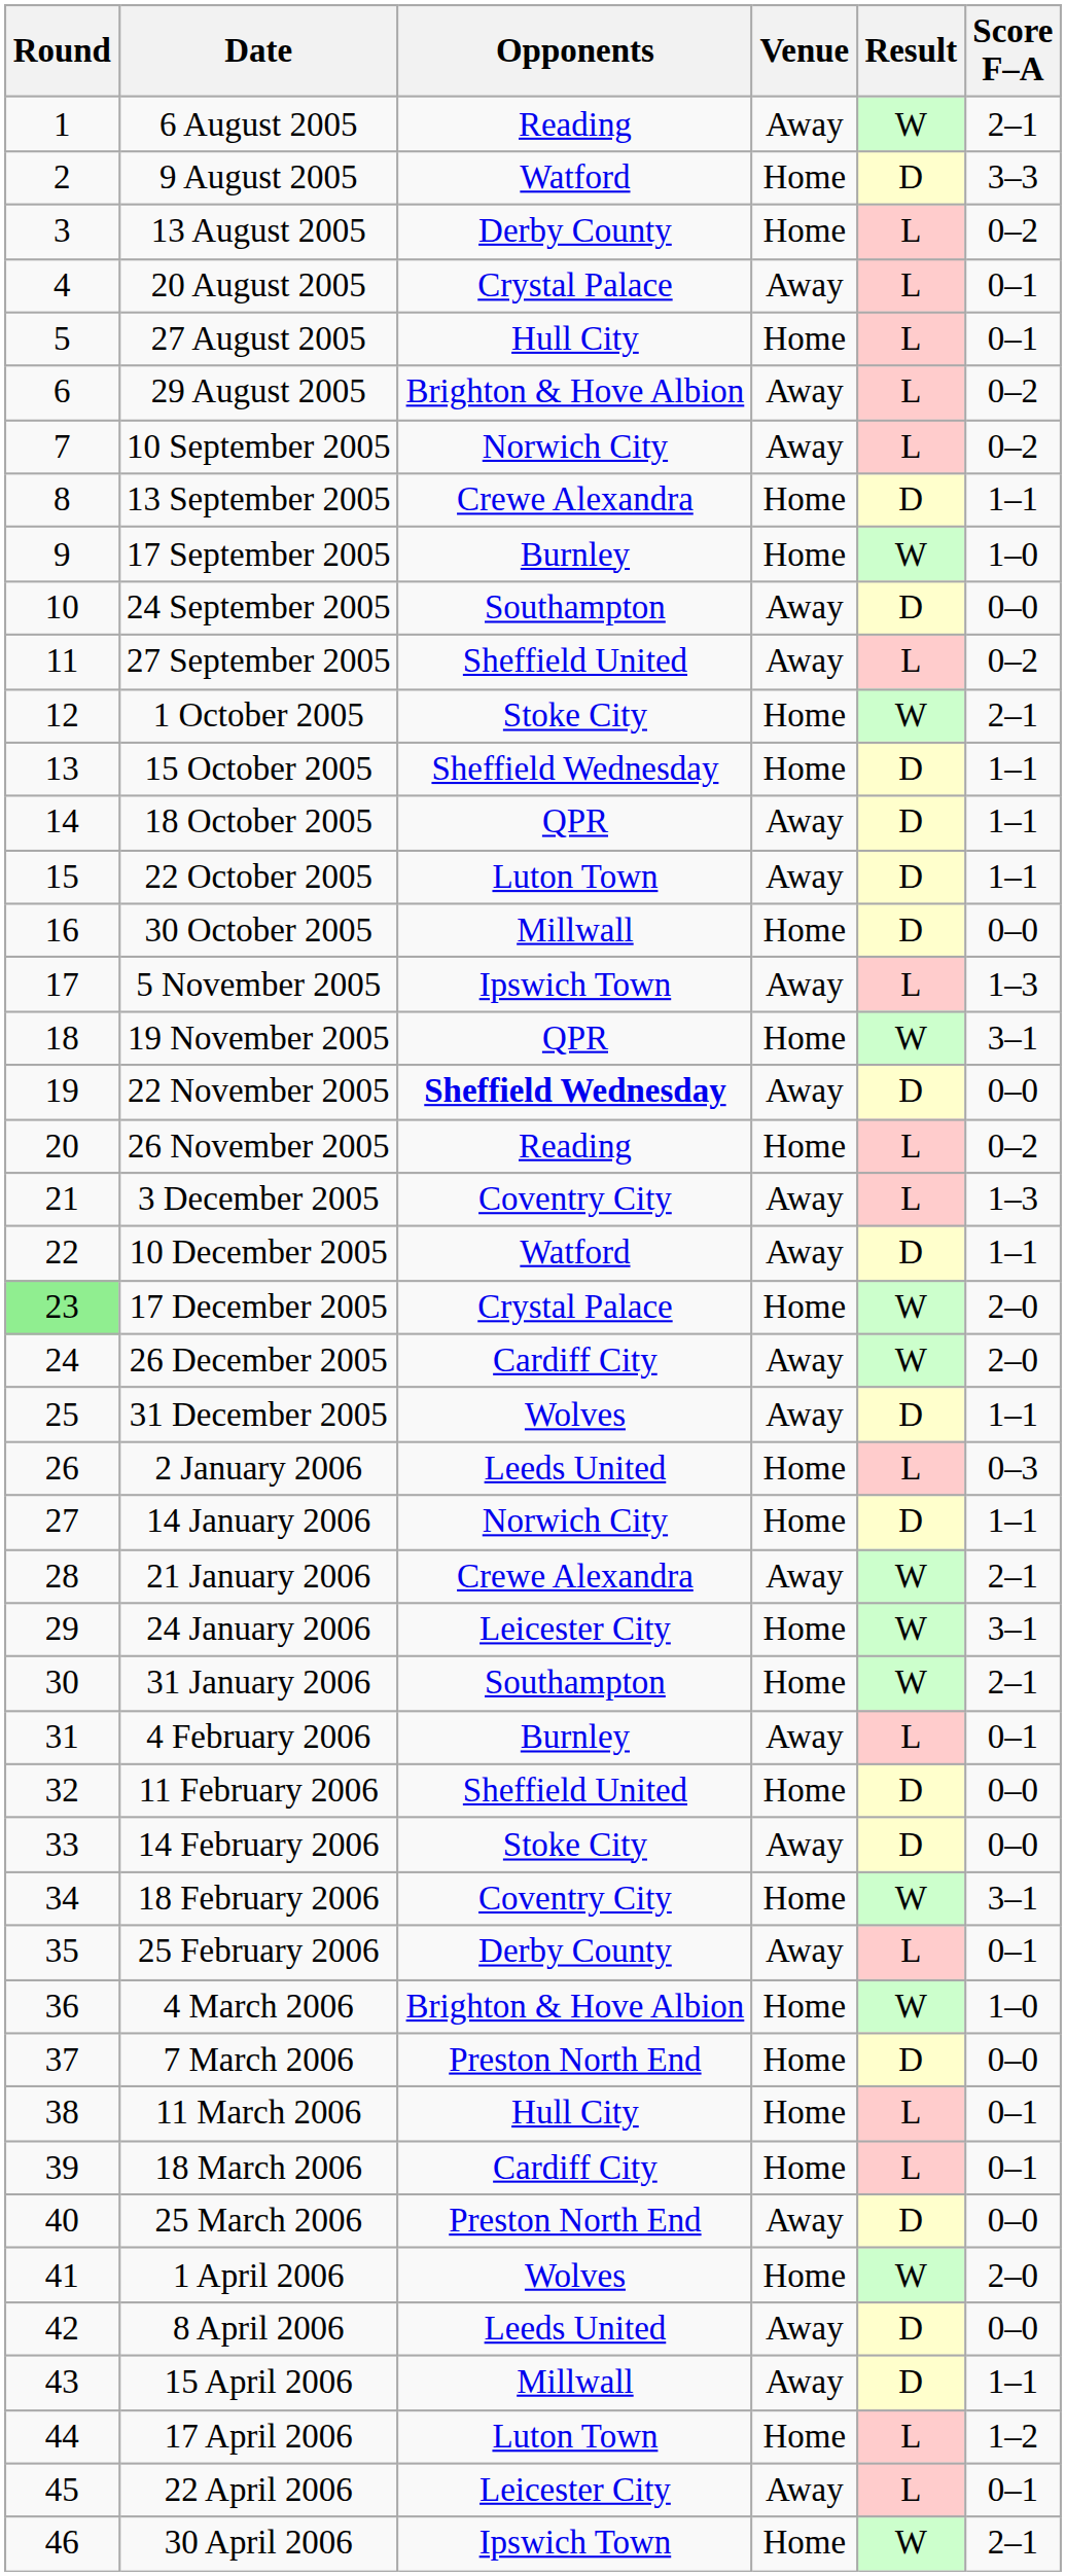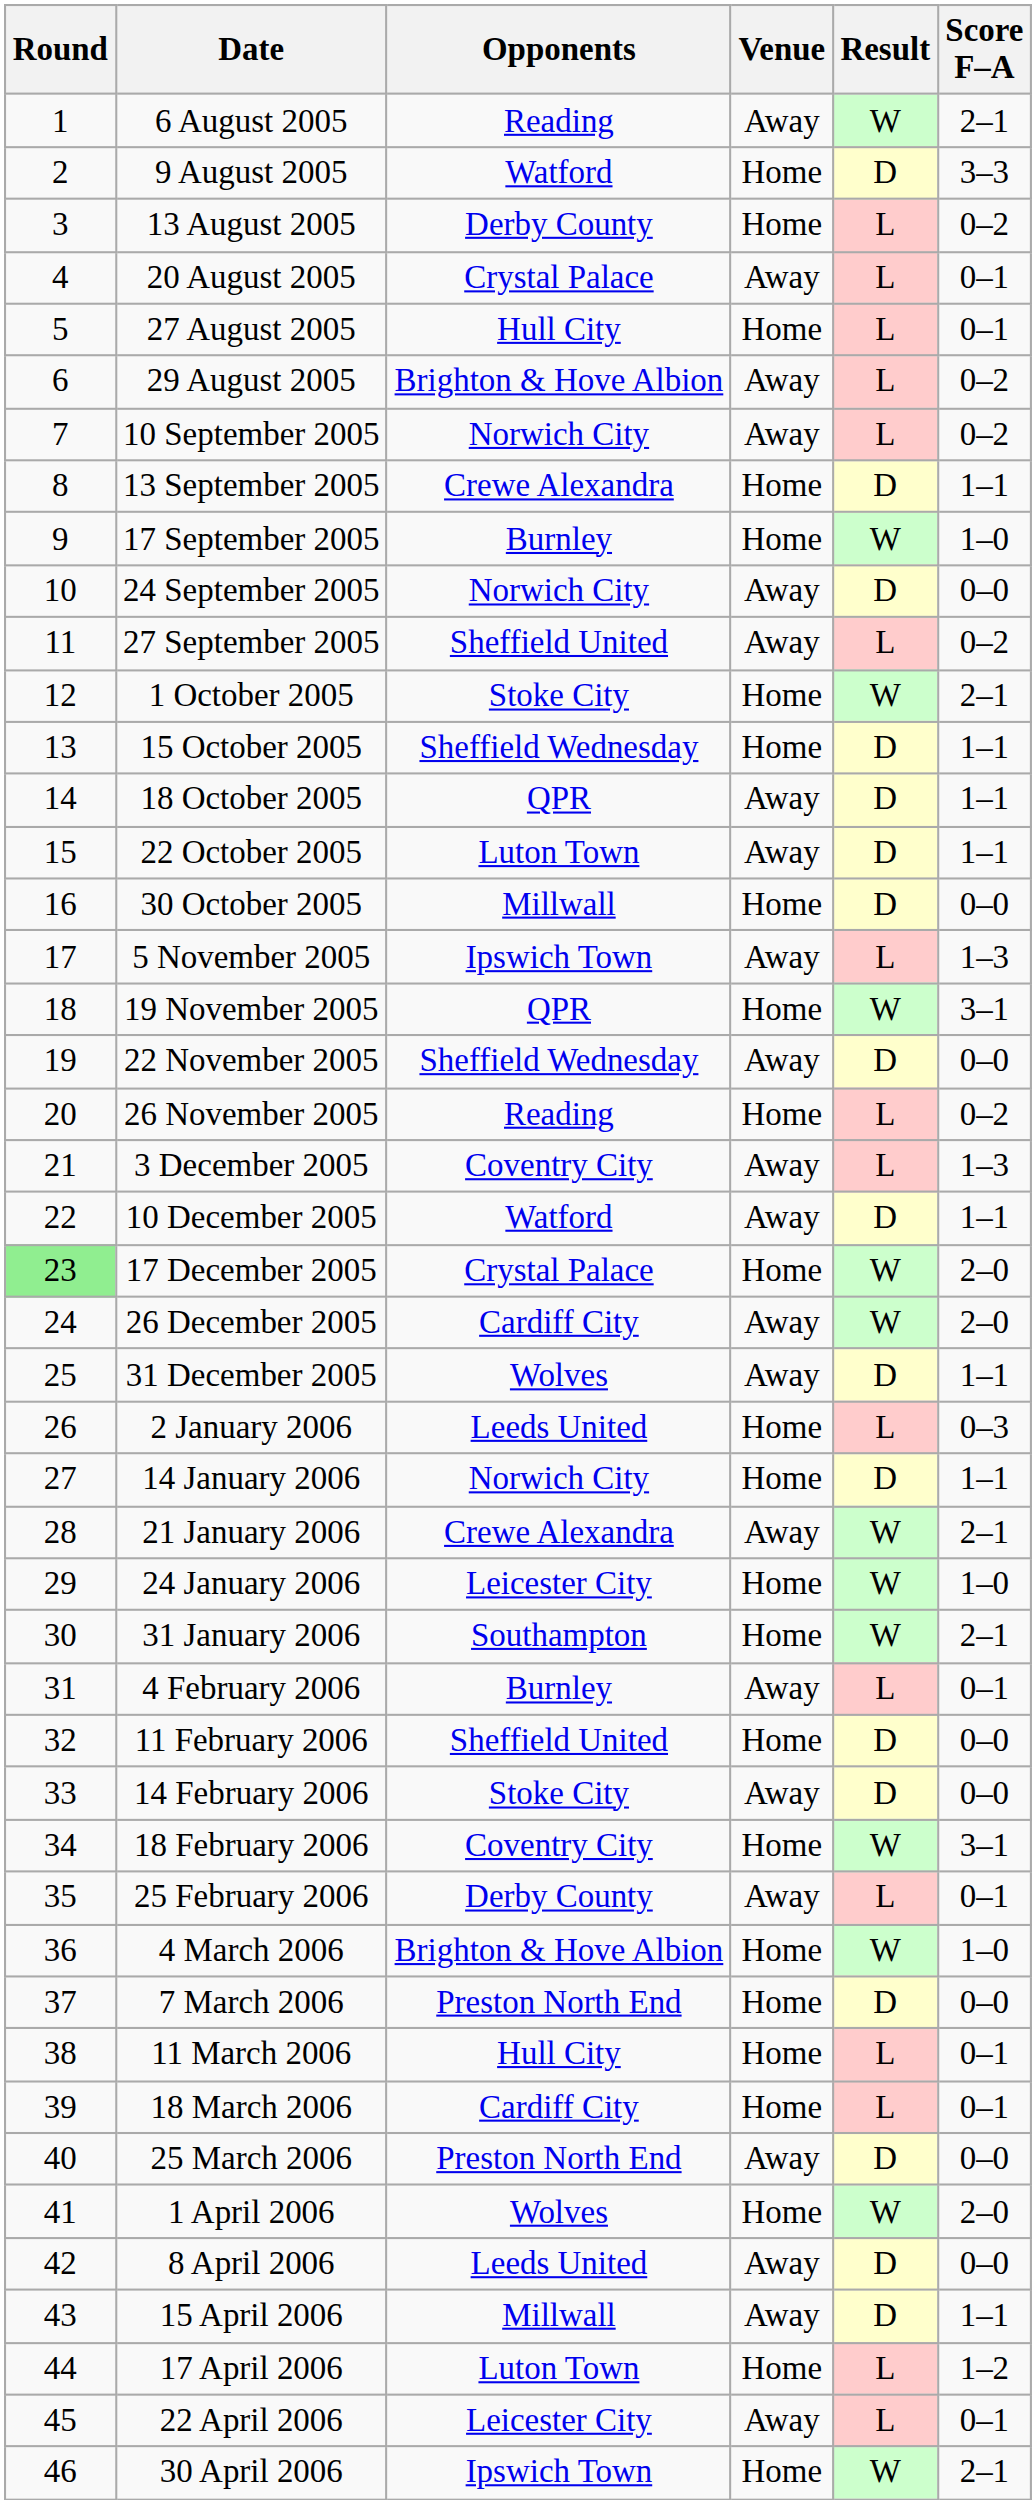24 September 2005 | Opponents: Southampton -> Norwich City
22 November 2005 | Opponents: bold -> normal
24 January 2006 | Score F–A: 3–1 -> 1–0
